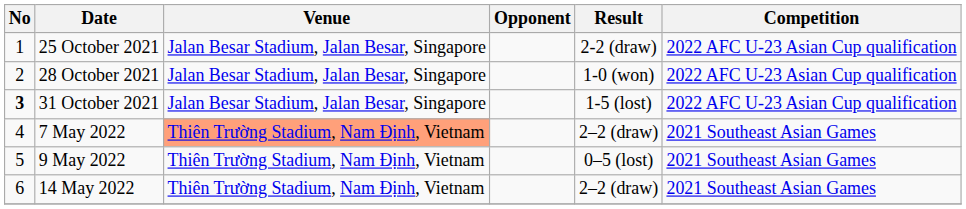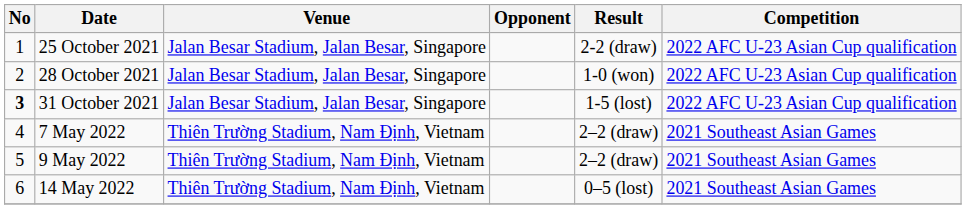7 May 2022 | Venue: lightsalmon background -> no background
9 May 2022 | Result: 0–5 (lost) -> 2–2 (draw)
14 May 2022 | Result: 2–2 (draw) -> 0–5 (lost)
